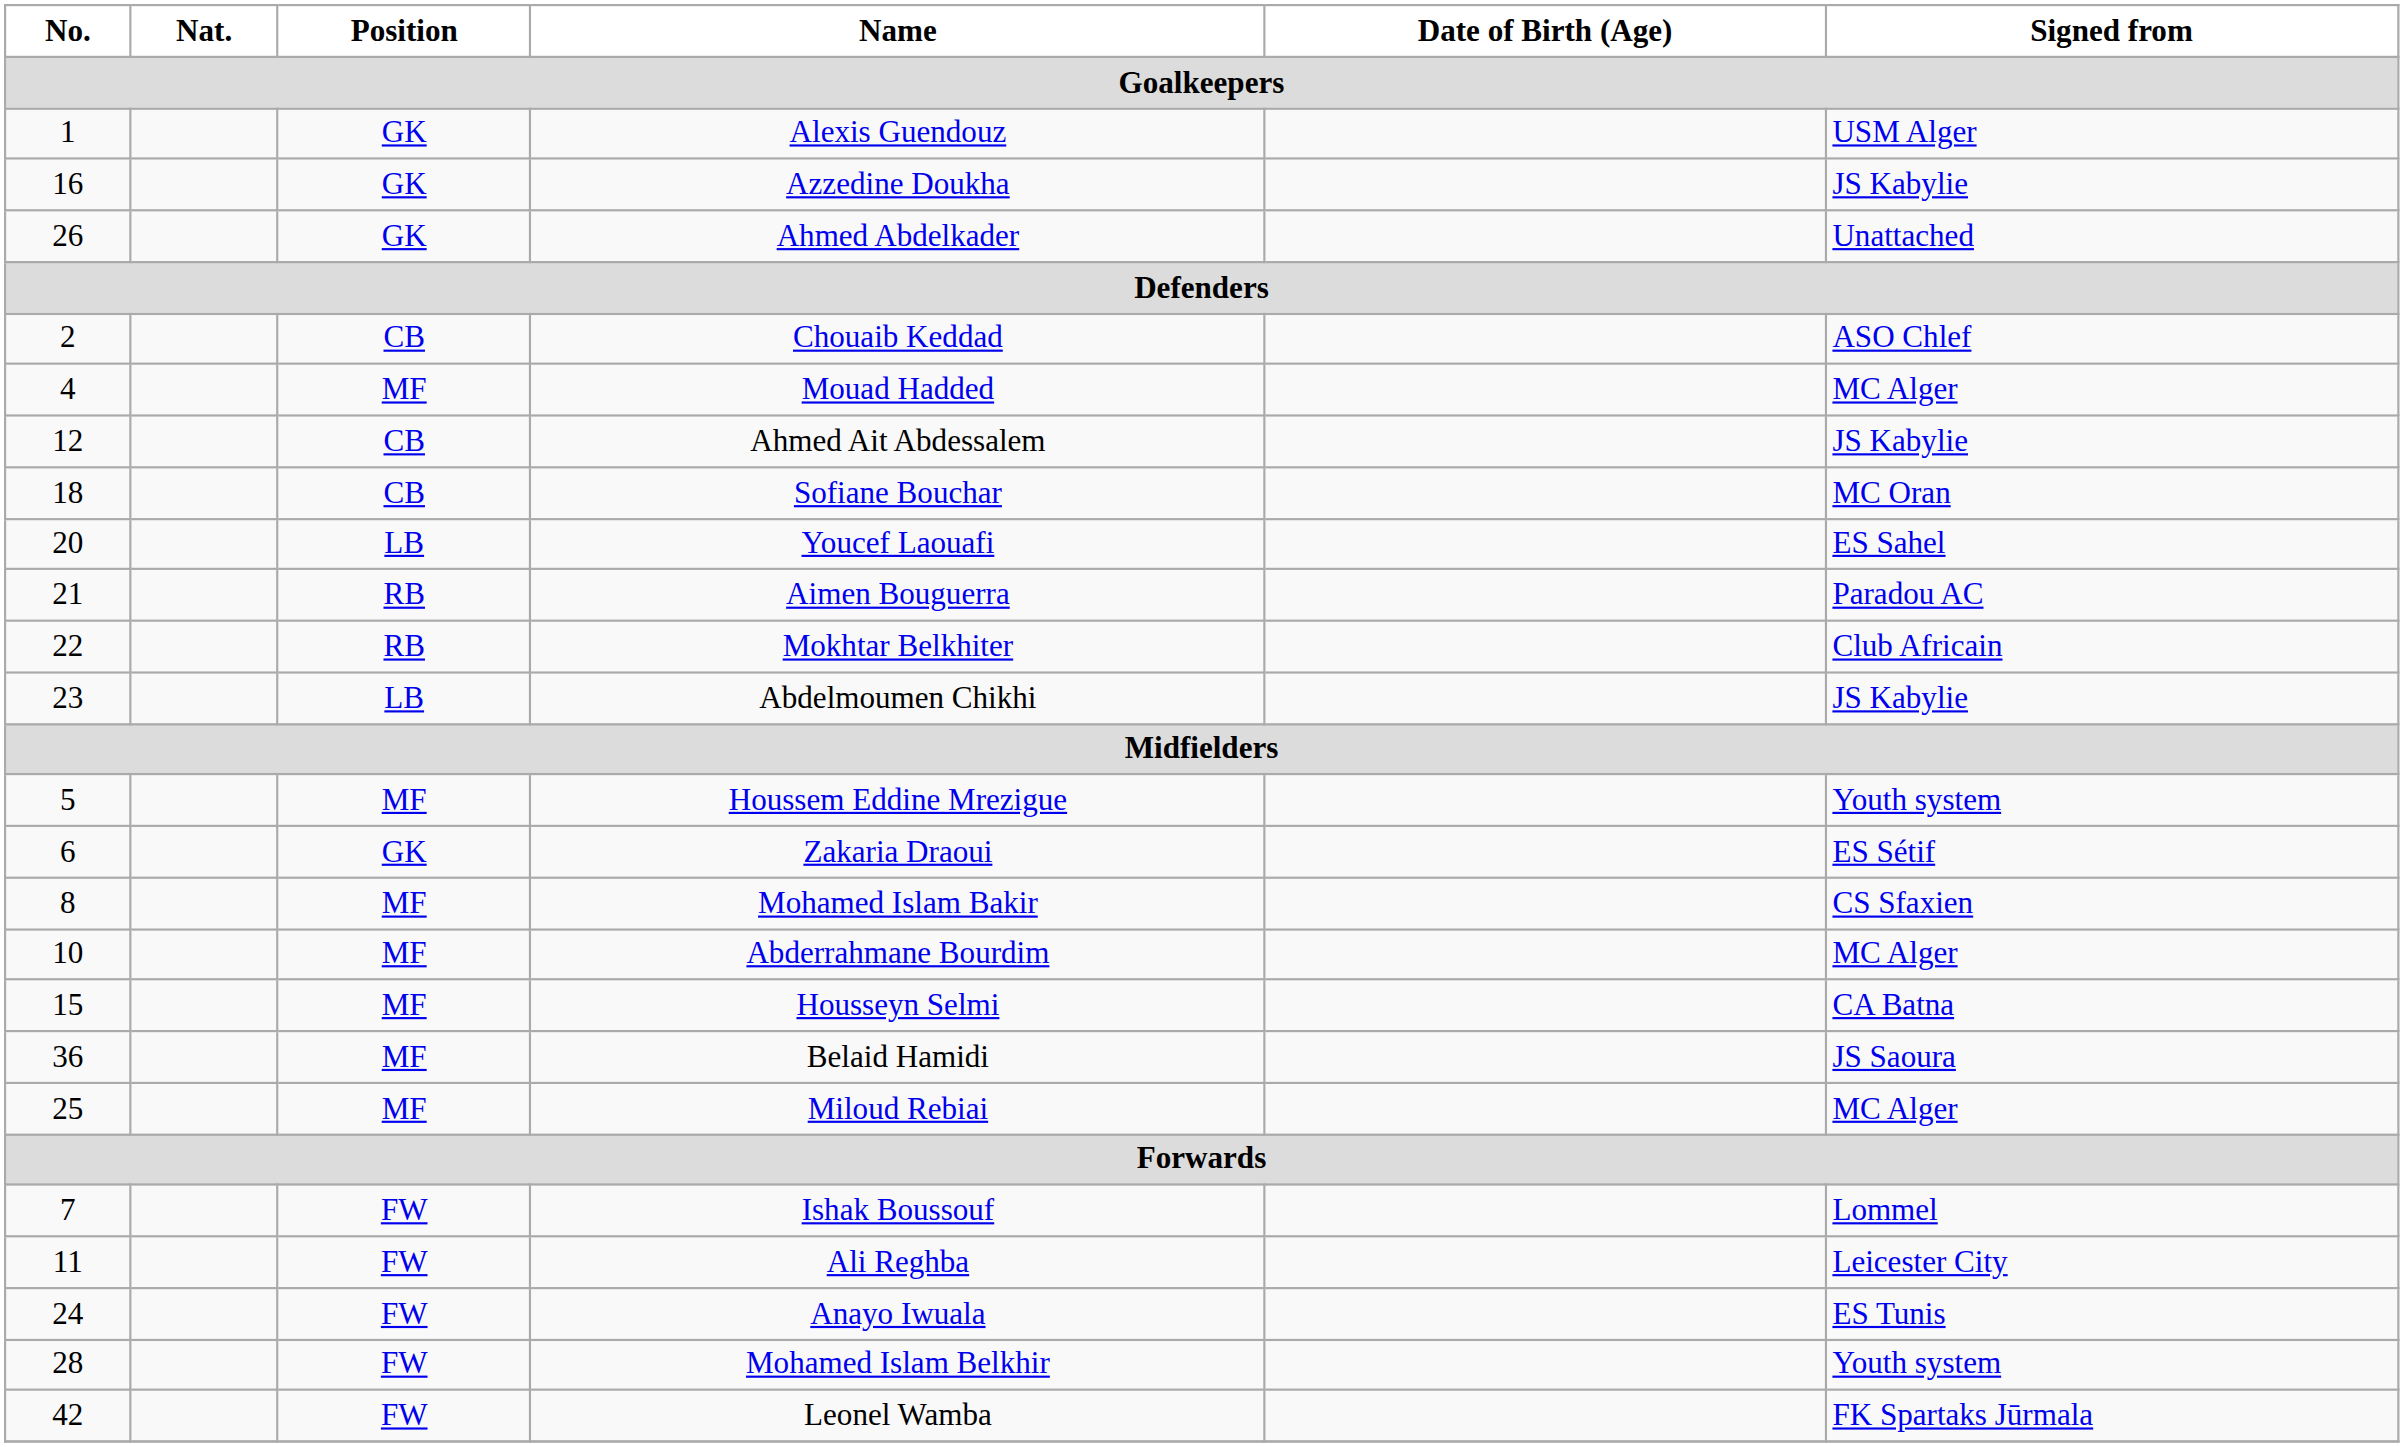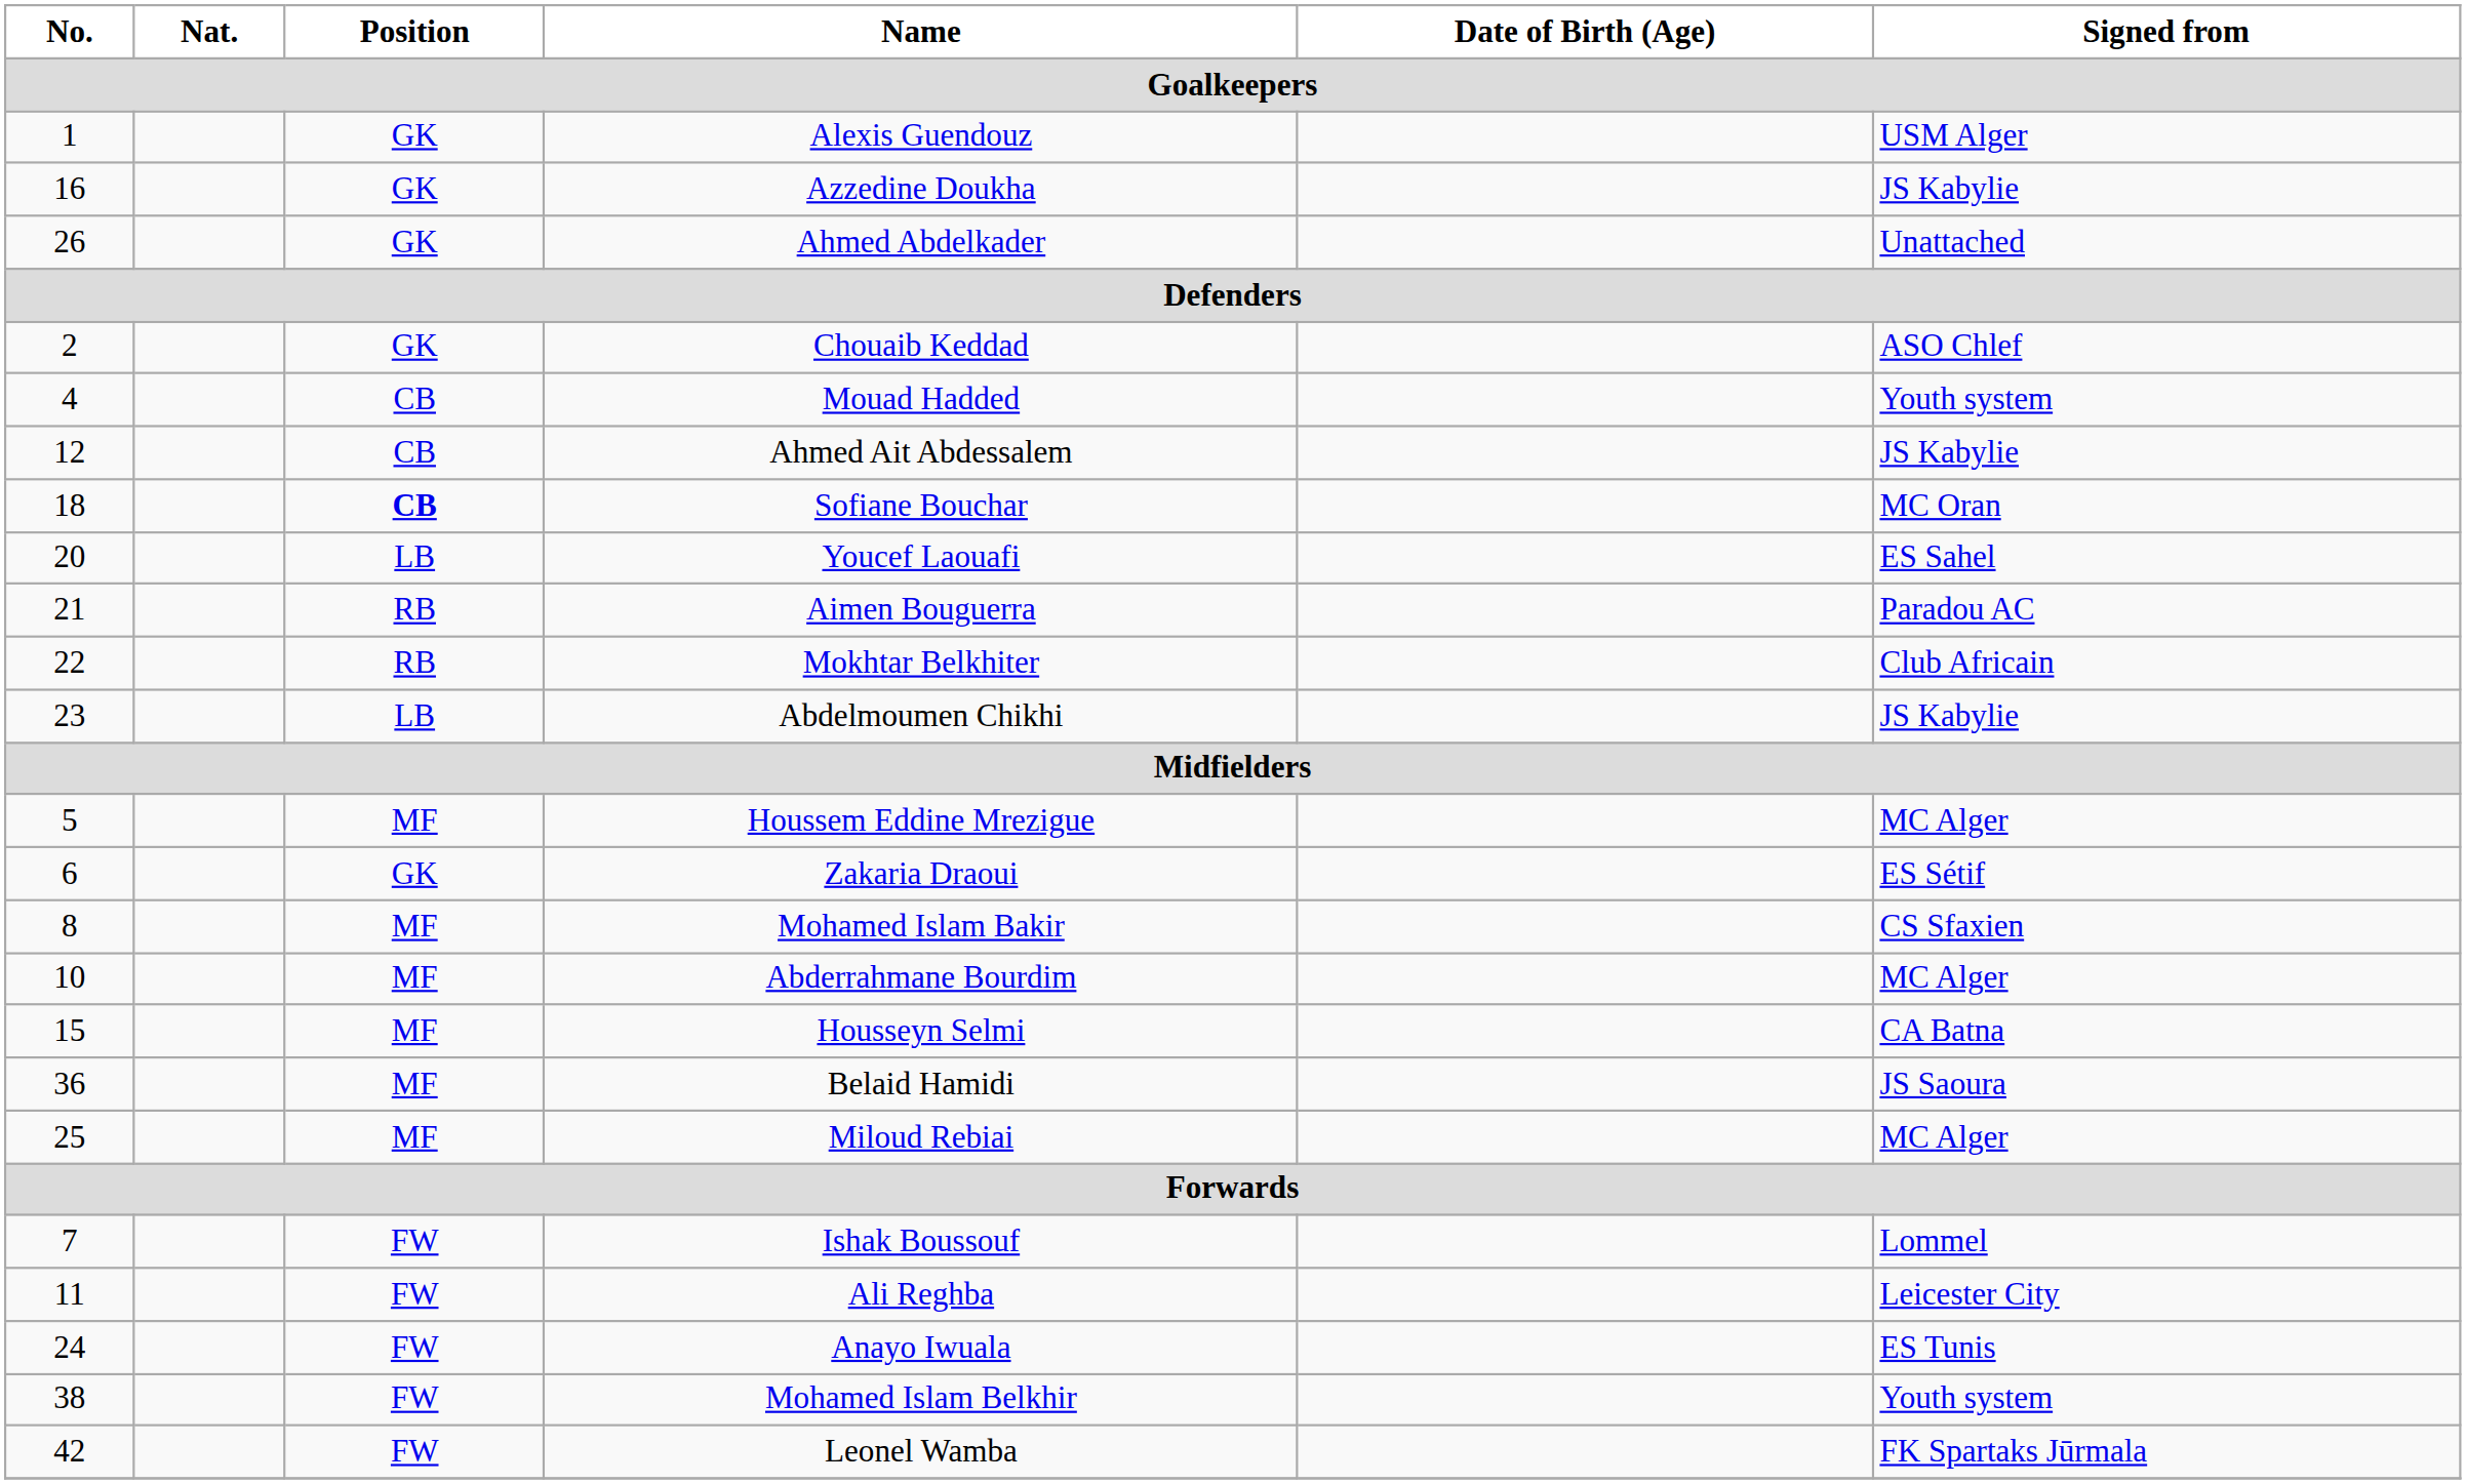Chouaib Keddad | Position: CB -> GK
Mouad Hadded | Position: MF -> CB
Mouad Hadded | Signed from: MC Alger -> Youth system
Sofiane Bouchar | Position: normal -> bold
Houssem Eddine Mrezigue | Signed from: Youth system -> MC Alger
Mohamed Islam Belkhir | No.: 28 -> 38
